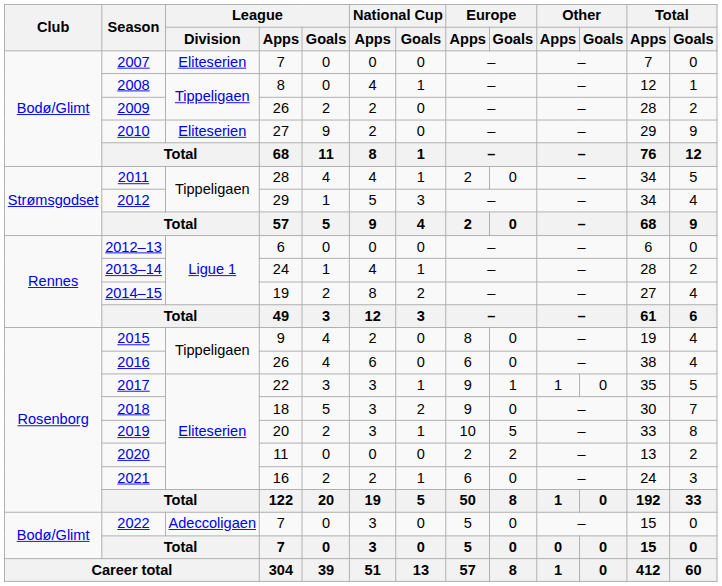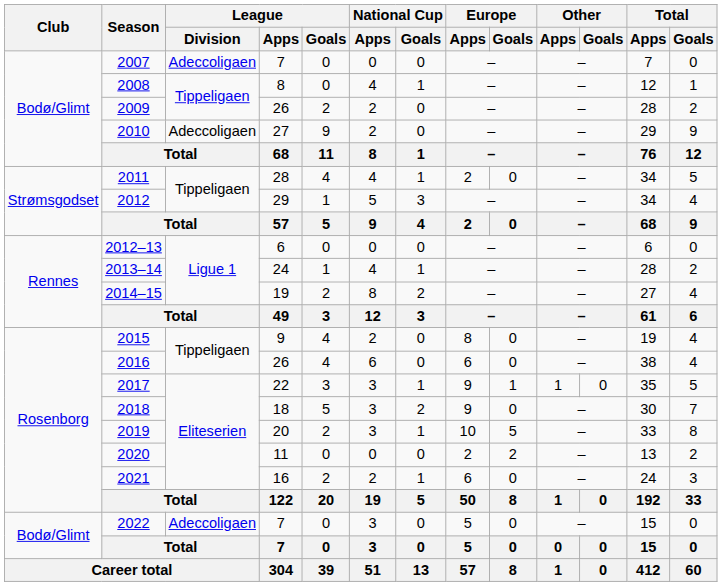2007 | League / Division: Eliteserien -> Adeccoligaen
2010 | League / Division: Eliteserien -> Adeccoligaen
